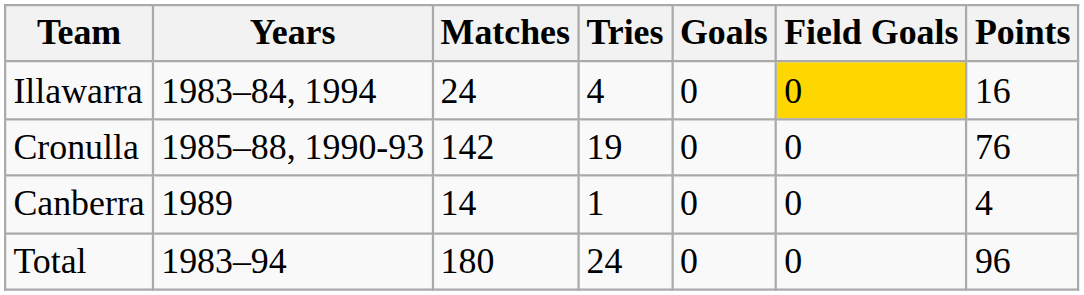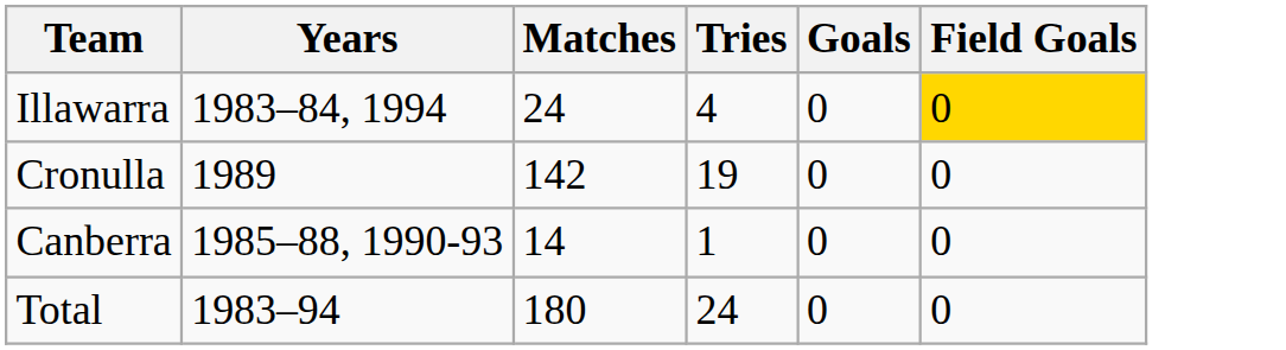- column: Points | 16 | 76 | 4 | 96
Cronulla | Years: 1985–88, 1990-93 -> 1989
Canberra | Years: 1989 -> 1985–88, 1990-93
